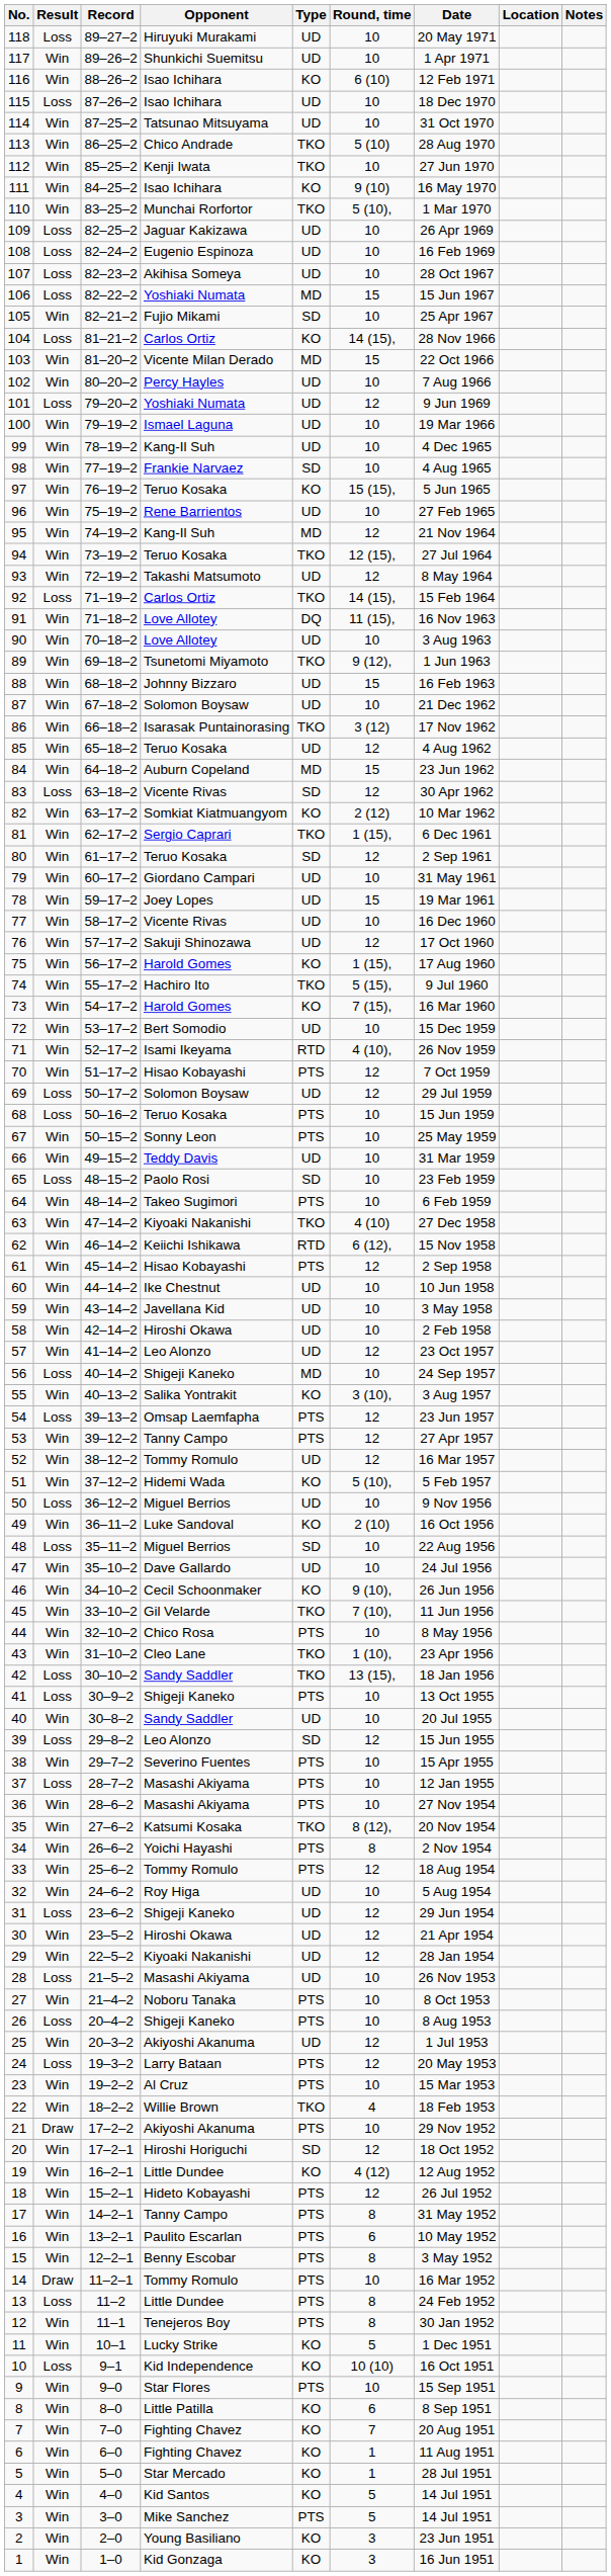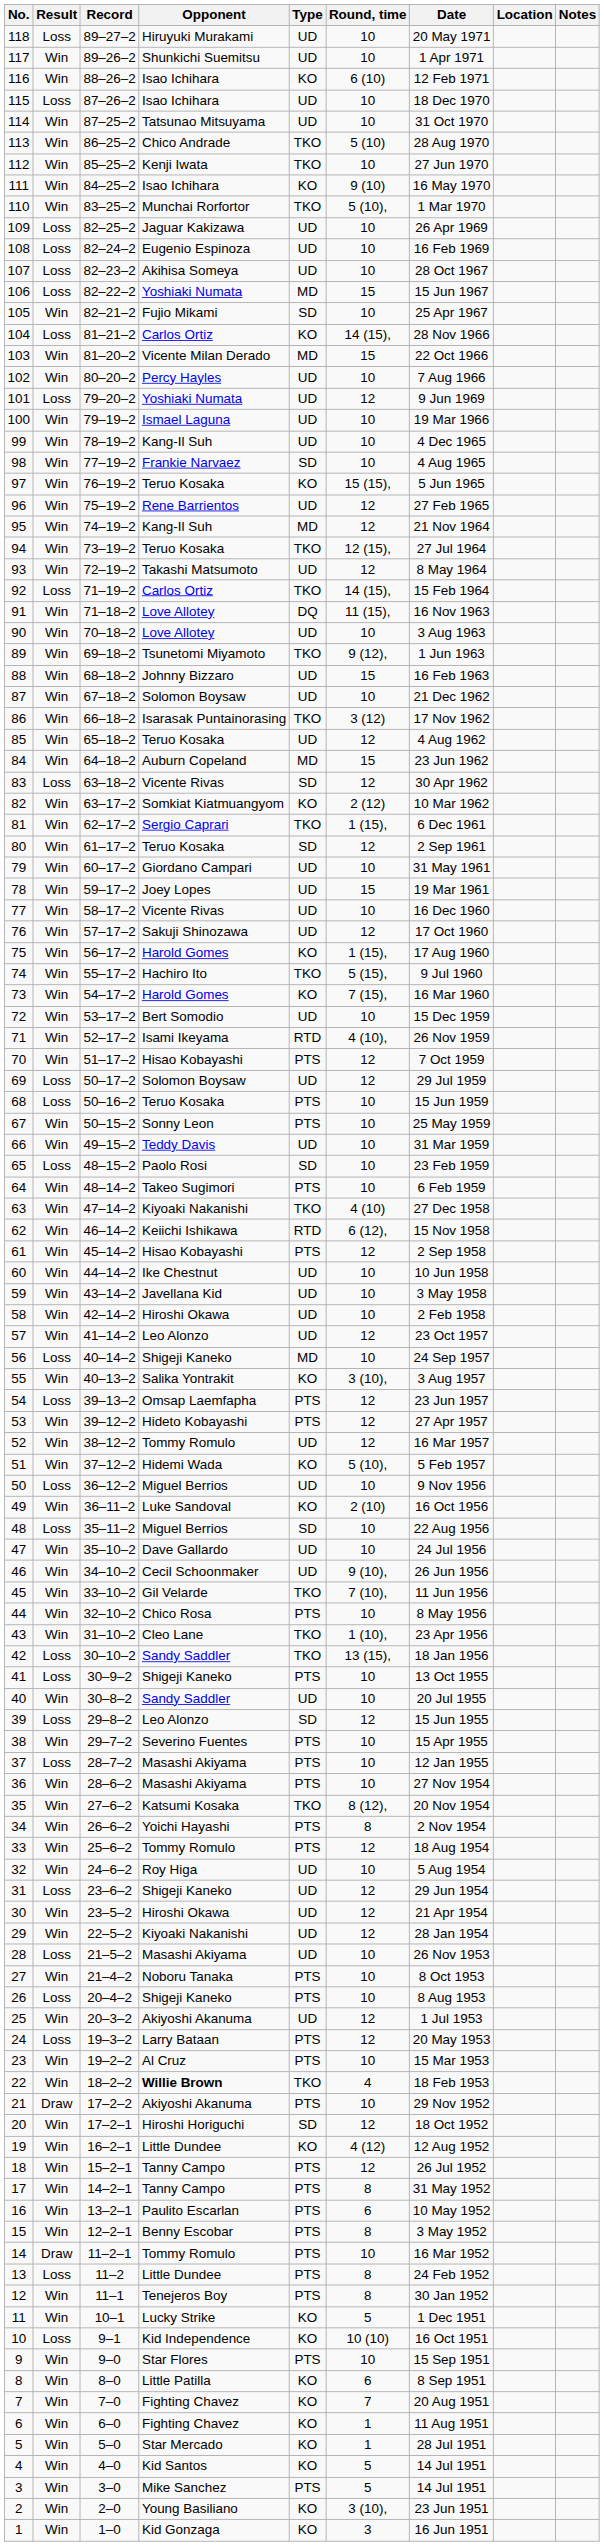96 | Round, time: 10 -> 12
53 | Opponent: Tanny Campo -> Hideto Kobayashi
46 | Type: KO -> UD
22 | Opponent: normal -> bold
18 | Opponent: Hideto Kobayashi -> Tanny Campo
2 | Round, time: 3 -> 3 (10),
